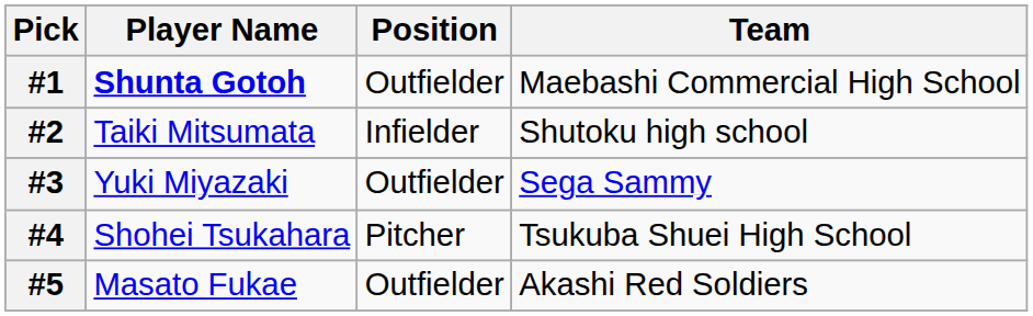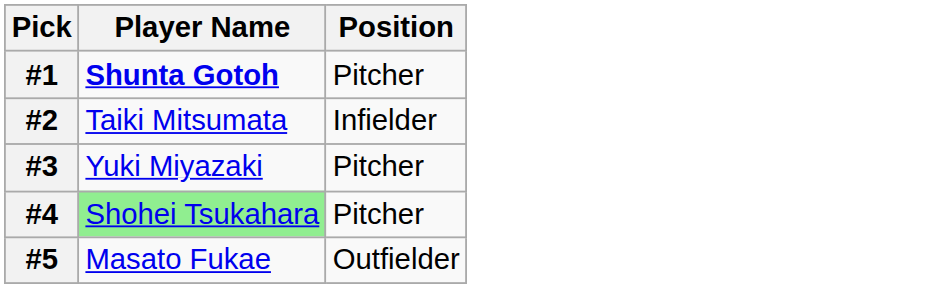- column: Team | Maebashi Commercial High School | Shutoku high school | Sega Sammy | Tsukuba Shuei High School | Akashi Red Soldiers
#1 | Position: Outfielder -> Pitcher
#3 | Position: Outfielder -> Pitcher
#4 | Player Name: no background -> lightgreen background
